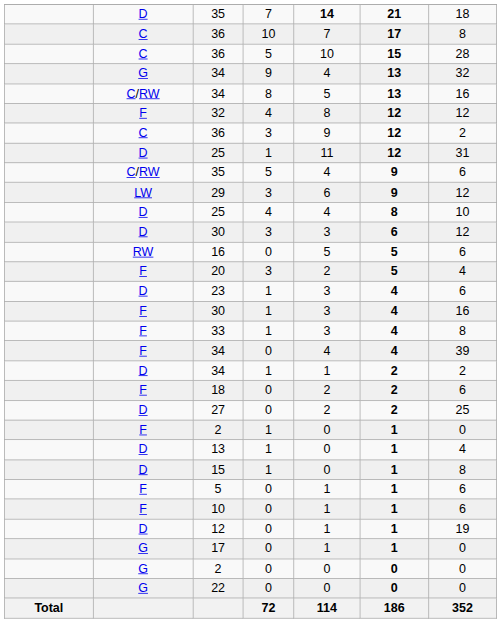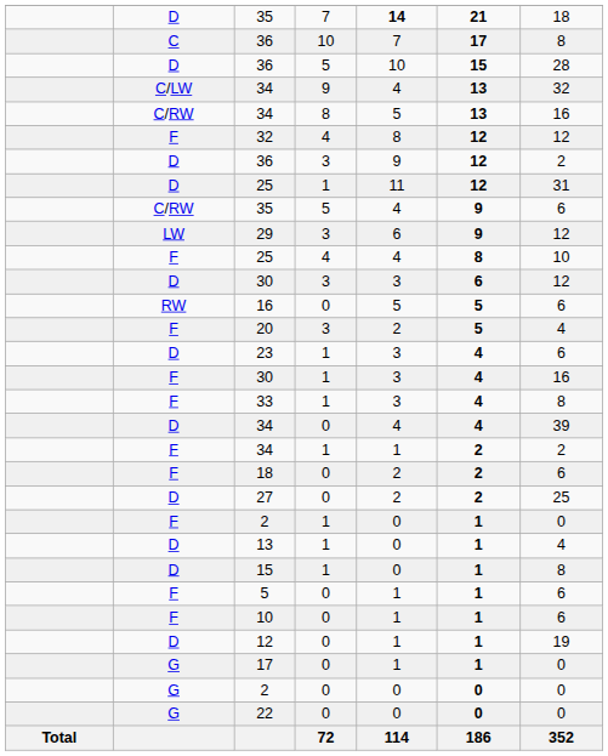36 / 5 | column 2: C -> D
34 / 9 | column 2: G -> C/LW
36 / 3 | column 2: C -> D
25 / 4 | column 2: D -> F
34 / 0 | column 2: F -> D
34 / 1 | column 2: D -> F
